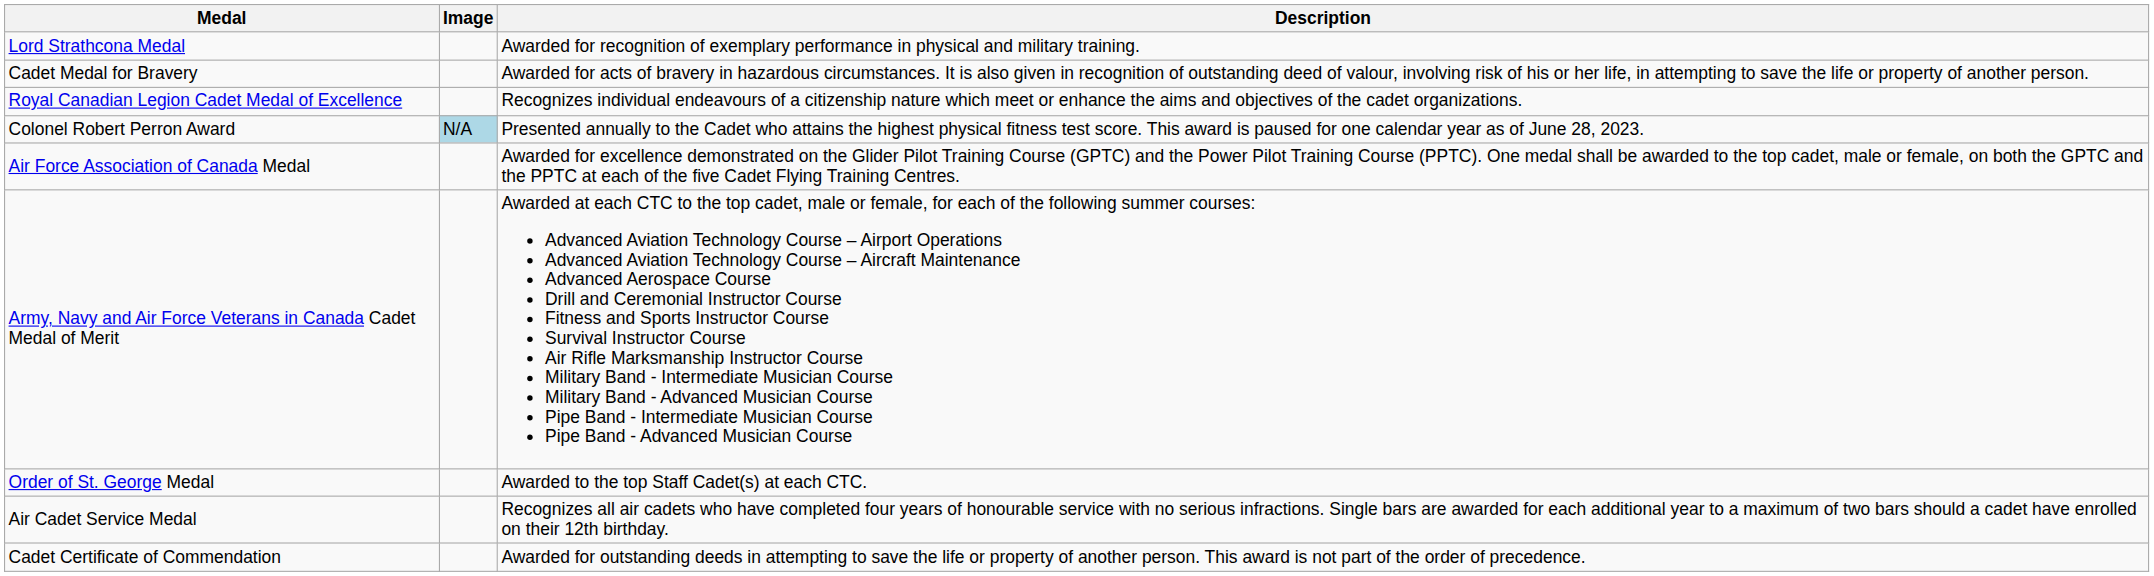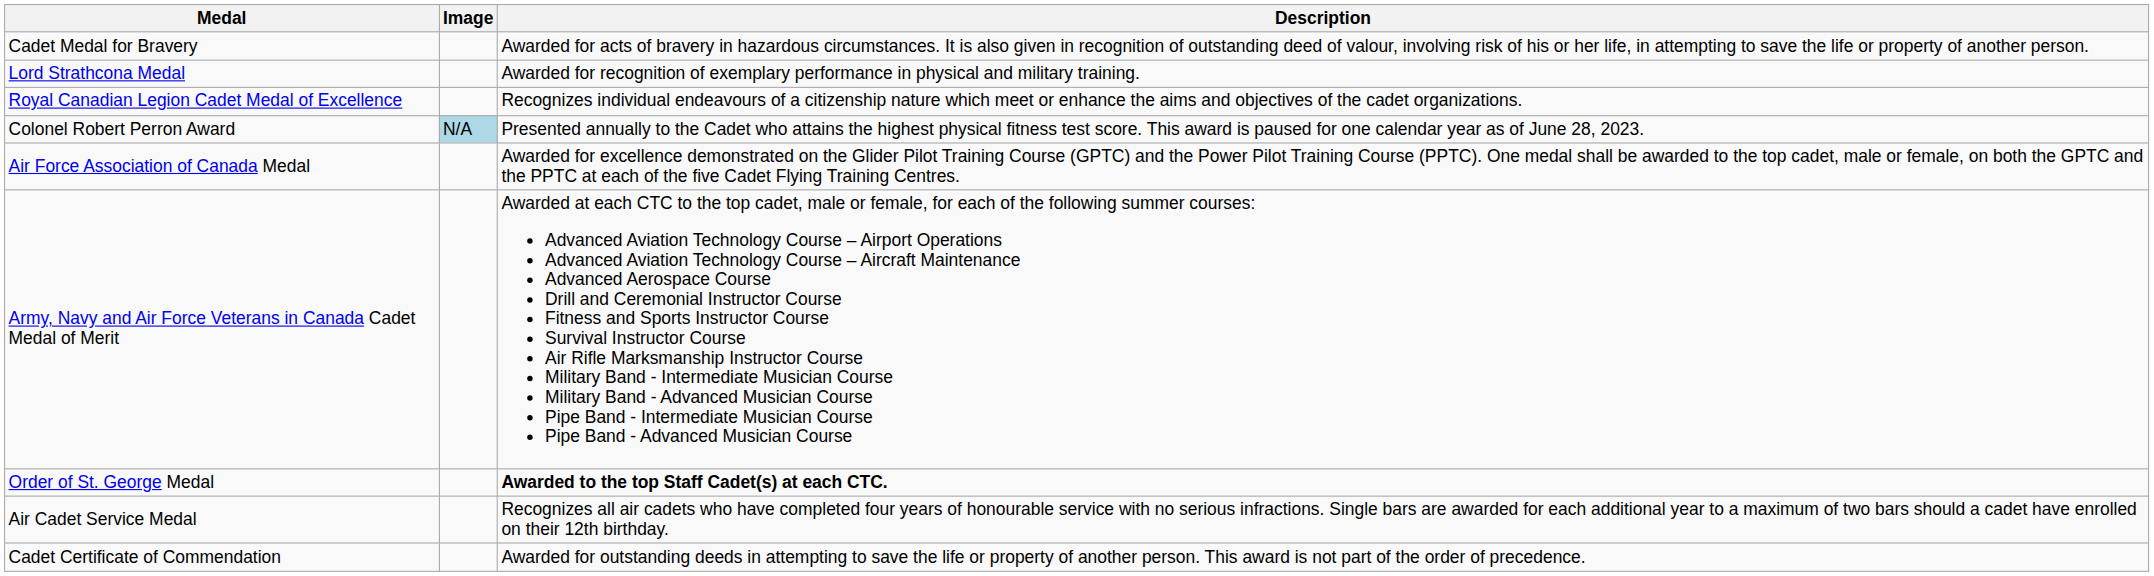rows swapped: Cadet Medal for Bravery <-> Lord Strathcona Medal
Order of St. George Medal | Description: normal -> bold
